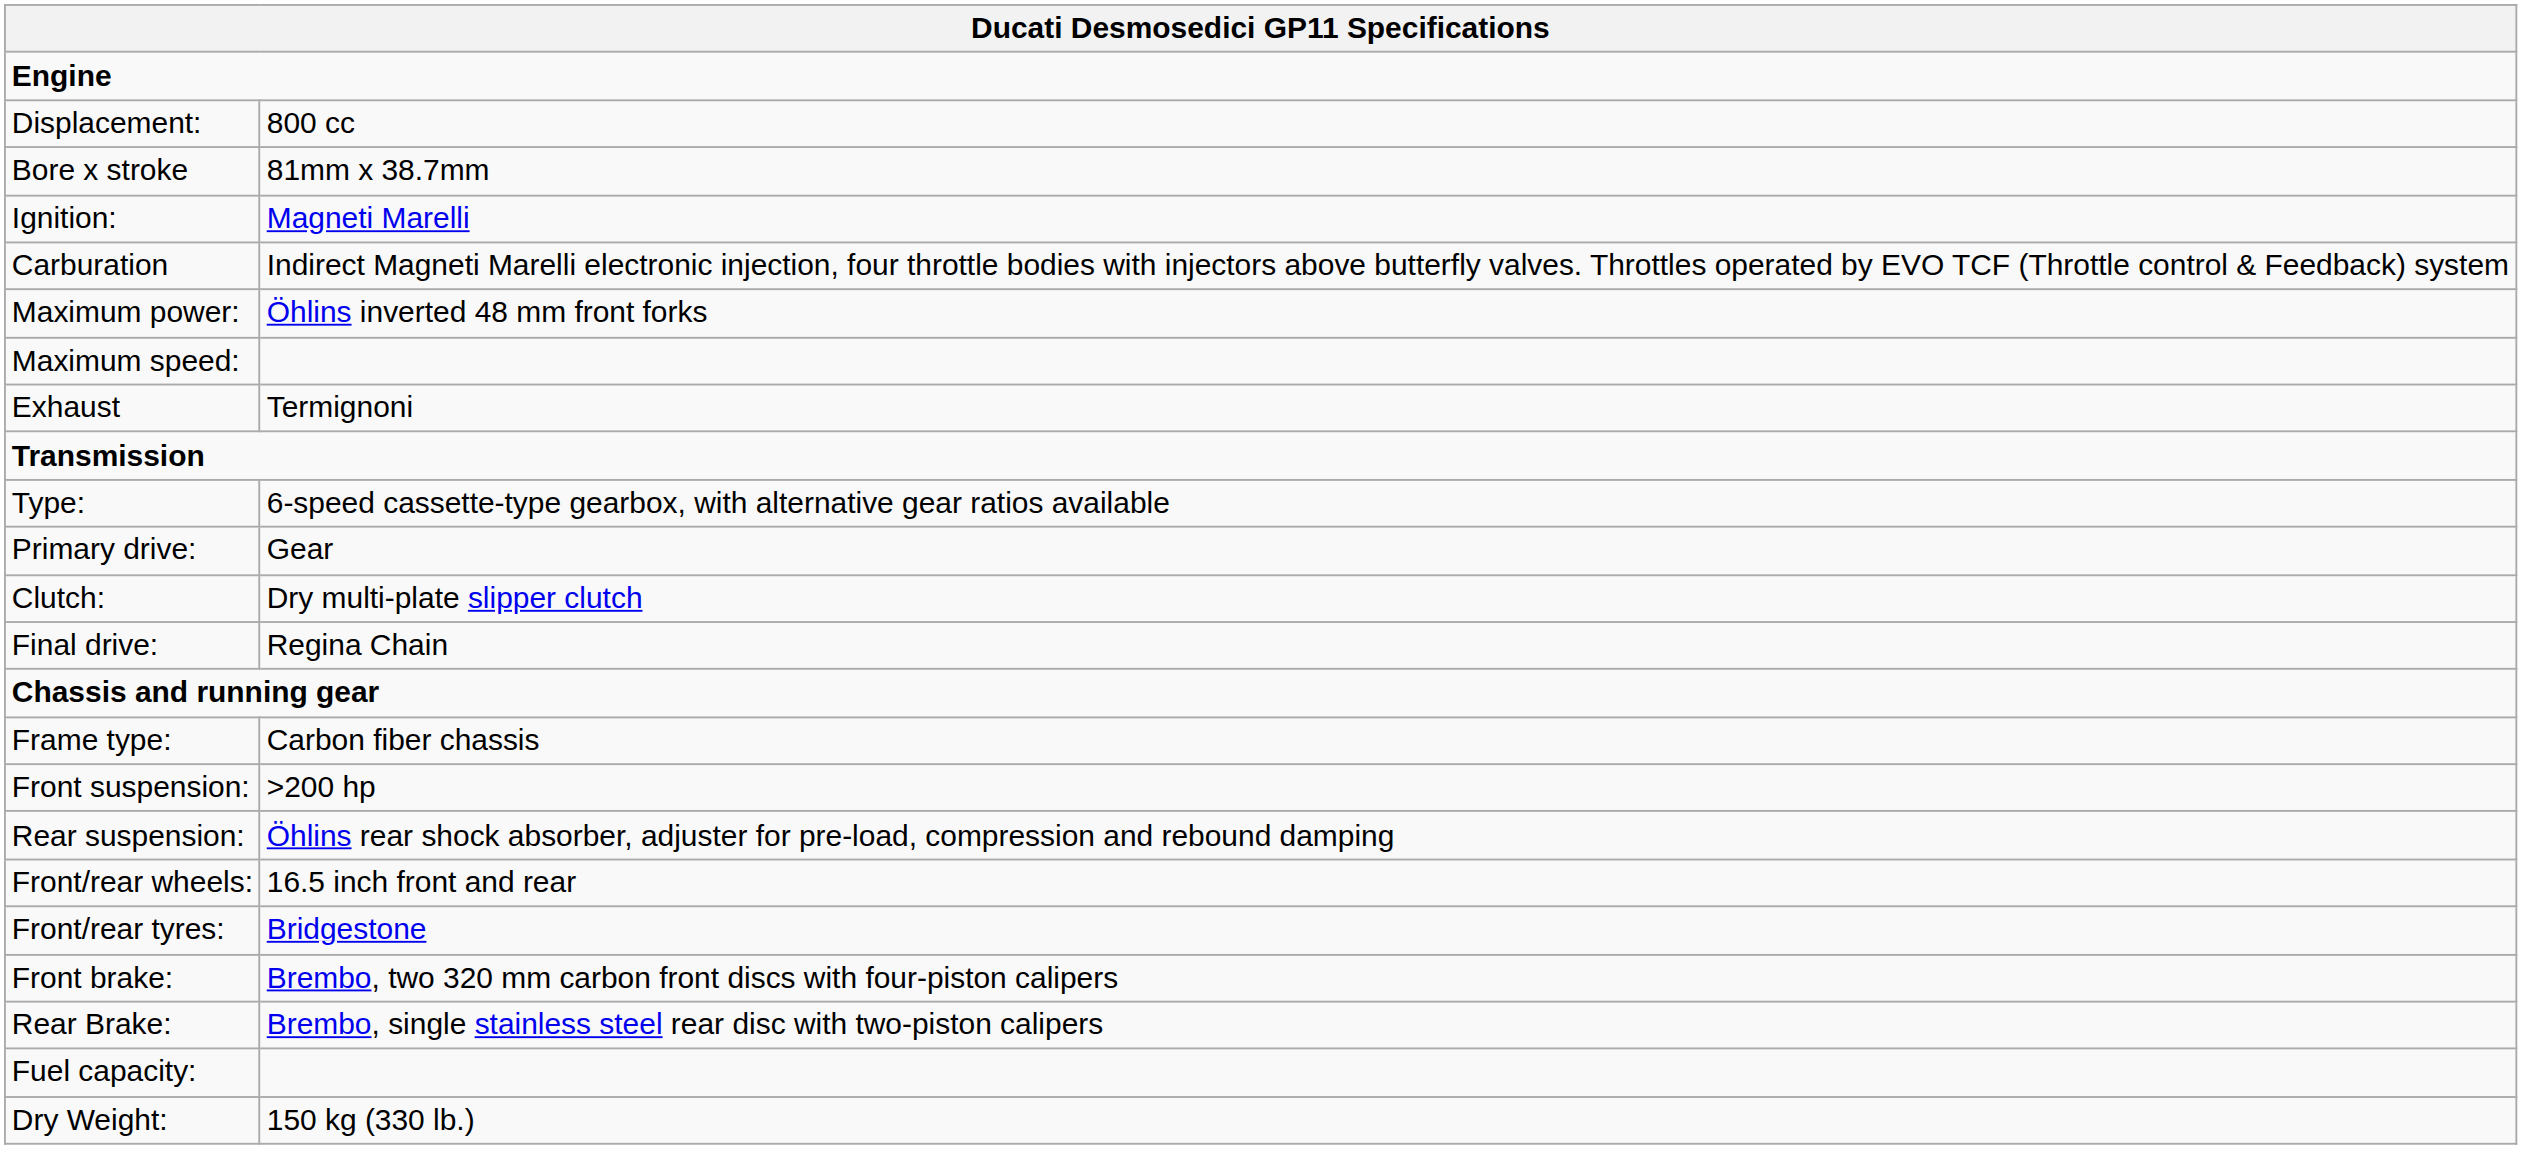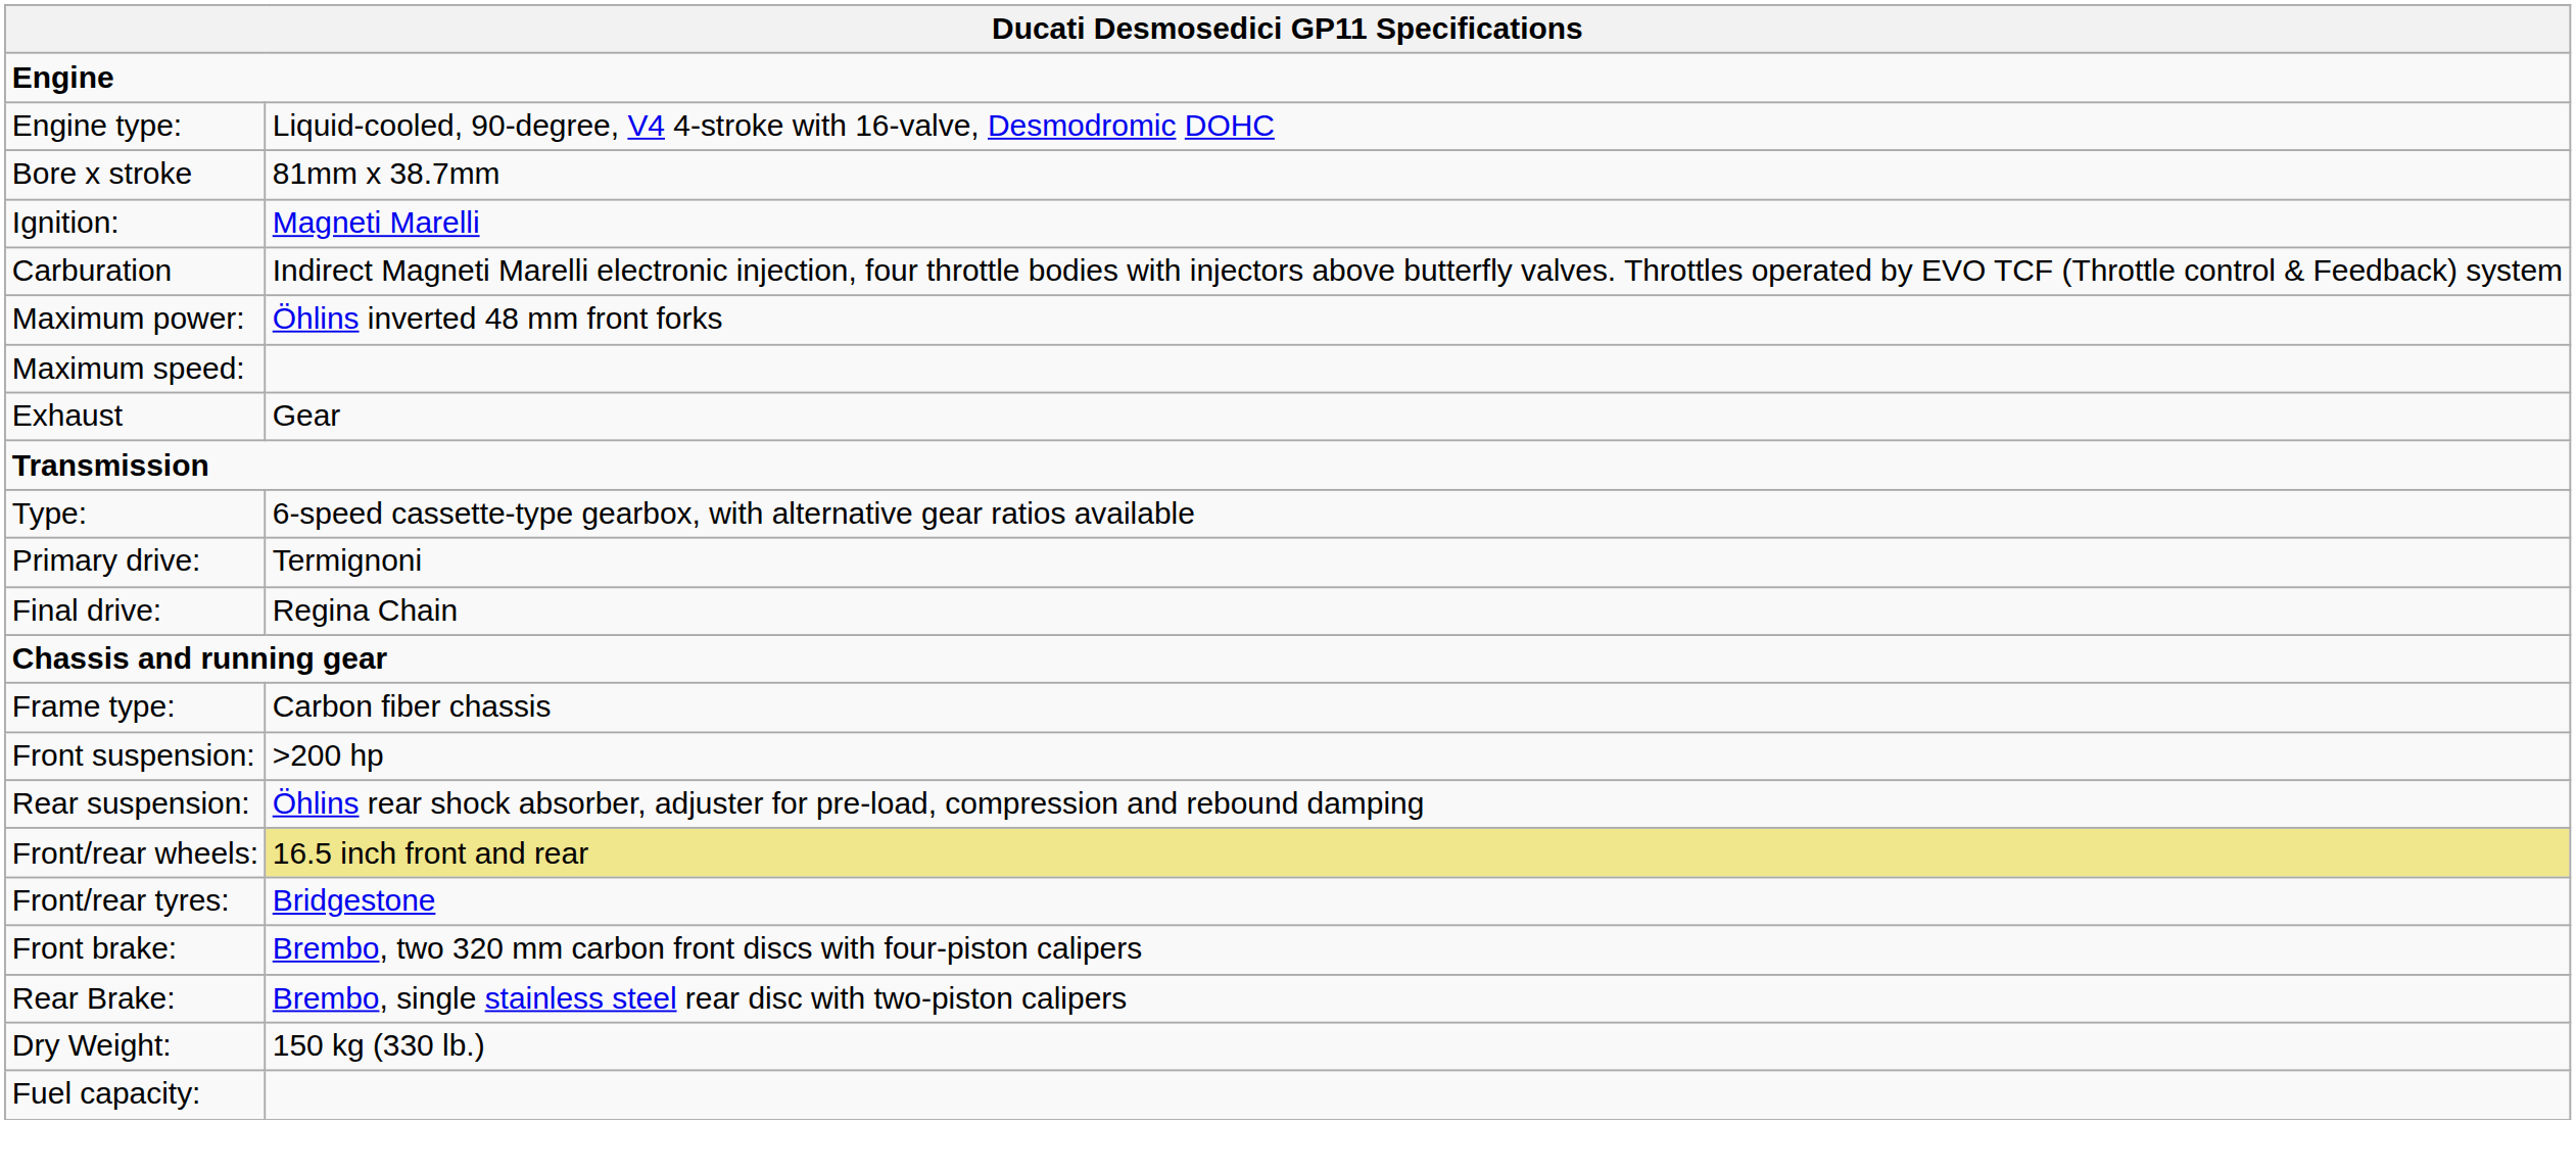+ row: Engine type: | Liquid-cooled, 90-degree, V4 4-stroke with 16-valve, Desmodromic DOHC
- row: Displacement: | 800 cc
Exhaust | column 2: Termignoni -> Gear
Primary drive: | column 2: Gear -> Termignoni
- row: Clutch: | Dry multi-plate slipper clutch
Front/rear wheels: | column 2: no background -> khaki background
rows swapped: Dry Weight: <-> Fuel capacity:
